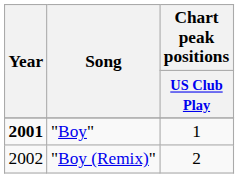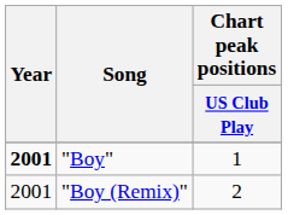"Boy (Remix)" | Year: 2002 -> 2001
